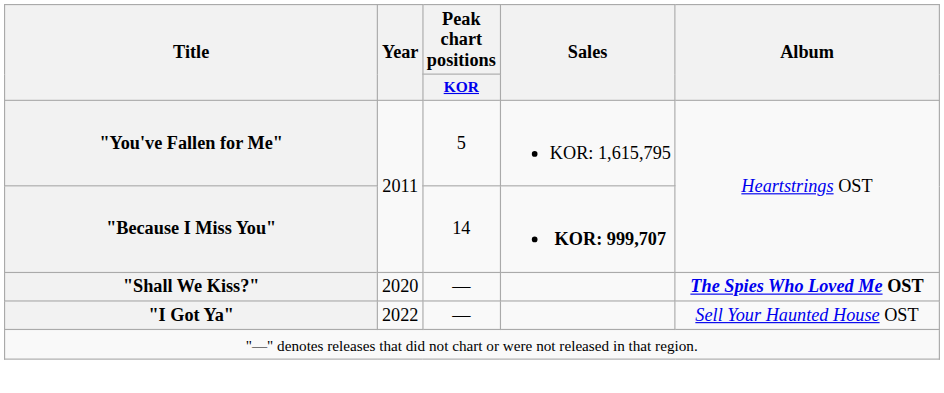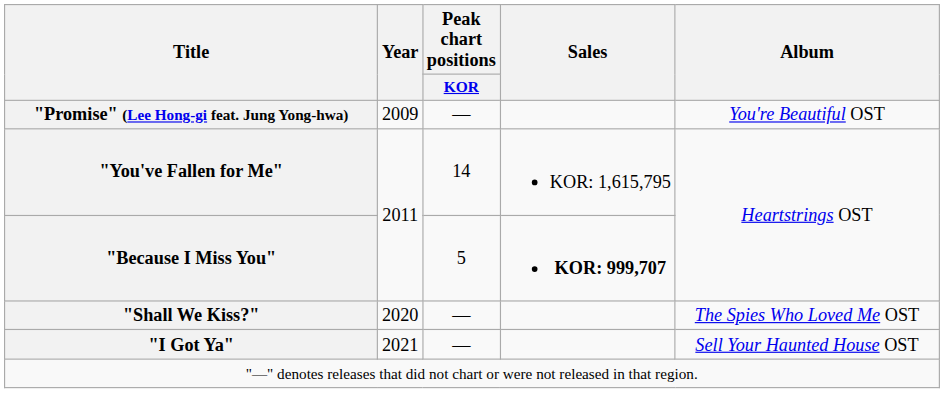+ row: "Promise" (Lee Hong-gi feat. Jung Yong-hwa) | 2009 | — | You're Beautiful OST
"You've Fallen for Me" | Peak chart positions / KOR: 5 -> 14
"Because I Miss You" | Peak chart positions / KOR: 14 -> 5
"Shall We Kiss?" | Album: bold -> normal
"I Got Ya" | Year: 2022 -> 2021
